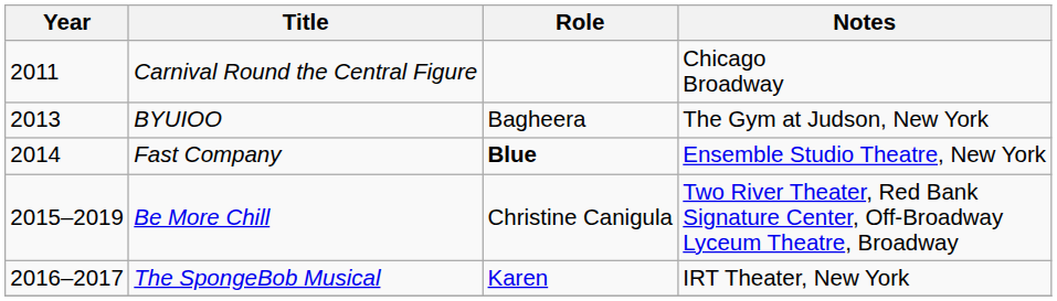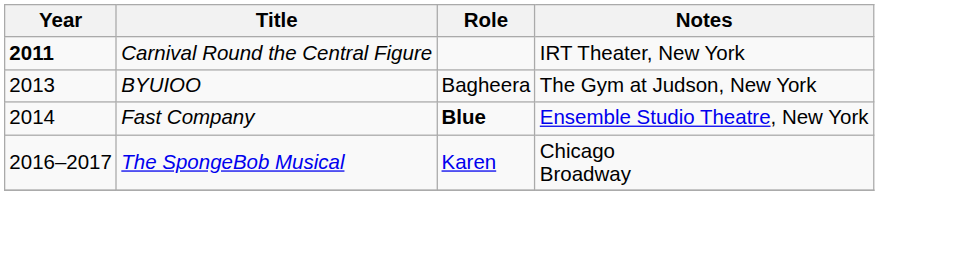Carnival Round the Central Figure | Year: normal -> bold
Carnival Round the Central Figure | Notes: Chicago Broadway -> IRT Theater, New York
- row: 2015–2019 | Be More Chill | Christine Canigula | Two River Theater, Red Bank Signature Center, Off-Broadway Lyceum Theatre, Broadway
The SpongeBob Musical | Notes: IRT Theater, New York -> Chicago Broadway
